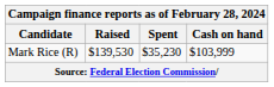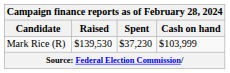Mark Rice (R) | Spent: $35,230 -> $37,230
